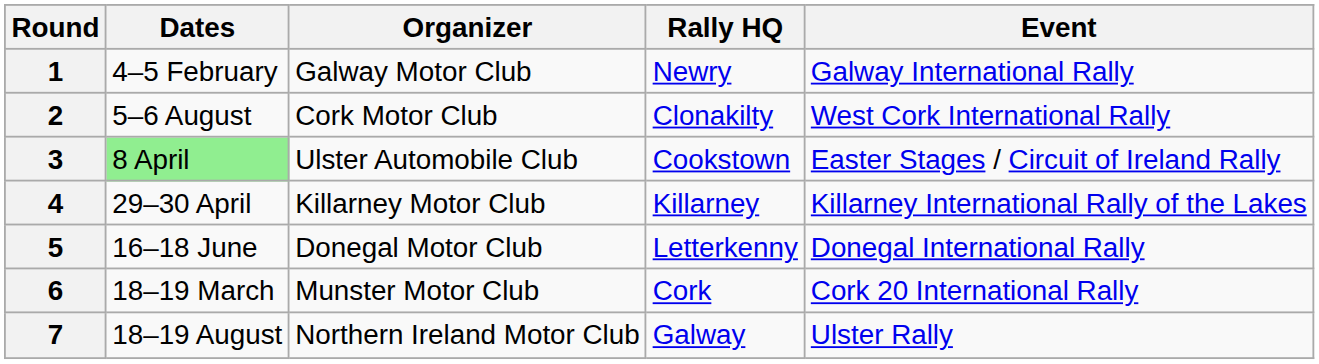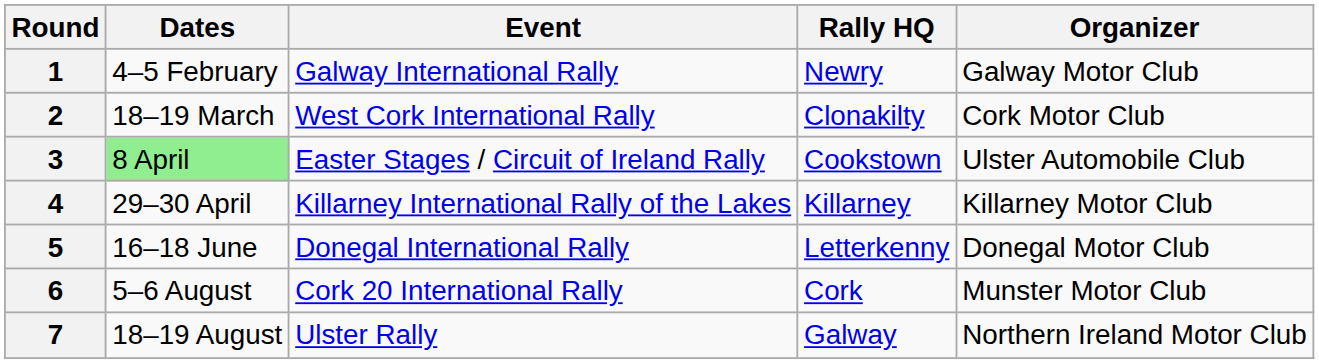columns swapped: Event <-> Organizer
2 | Dates: 5–6 August -> 18–19 March
6 | Dates: 18–19 March -> 5–6 August
